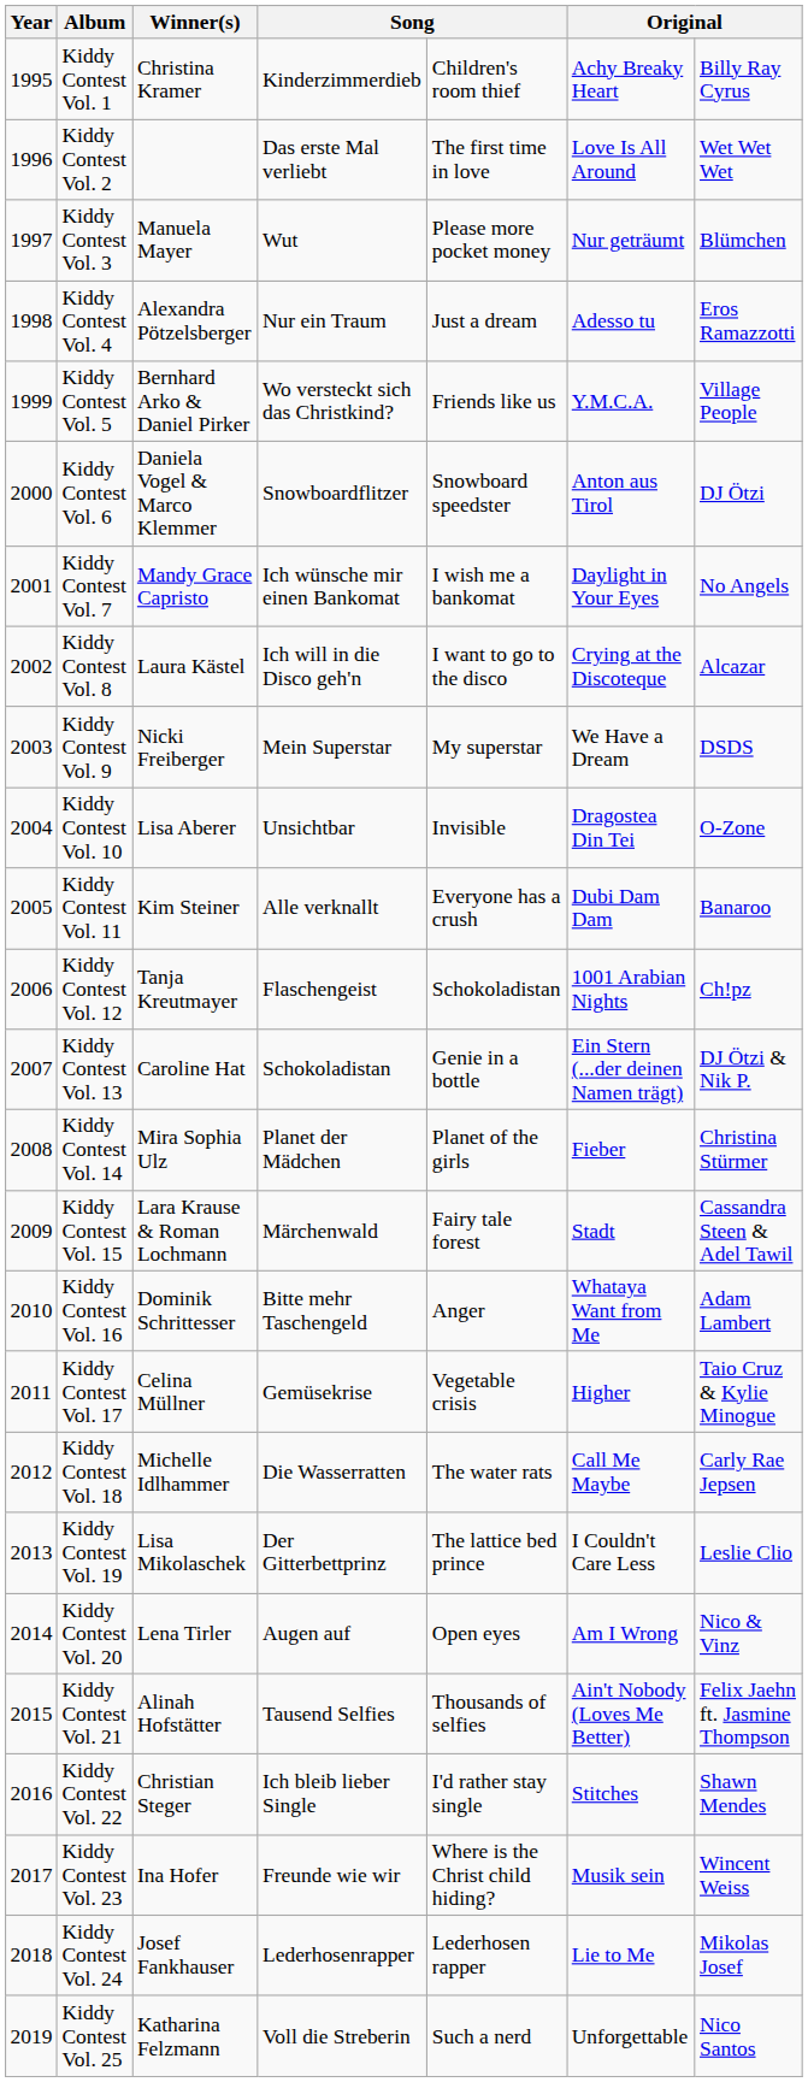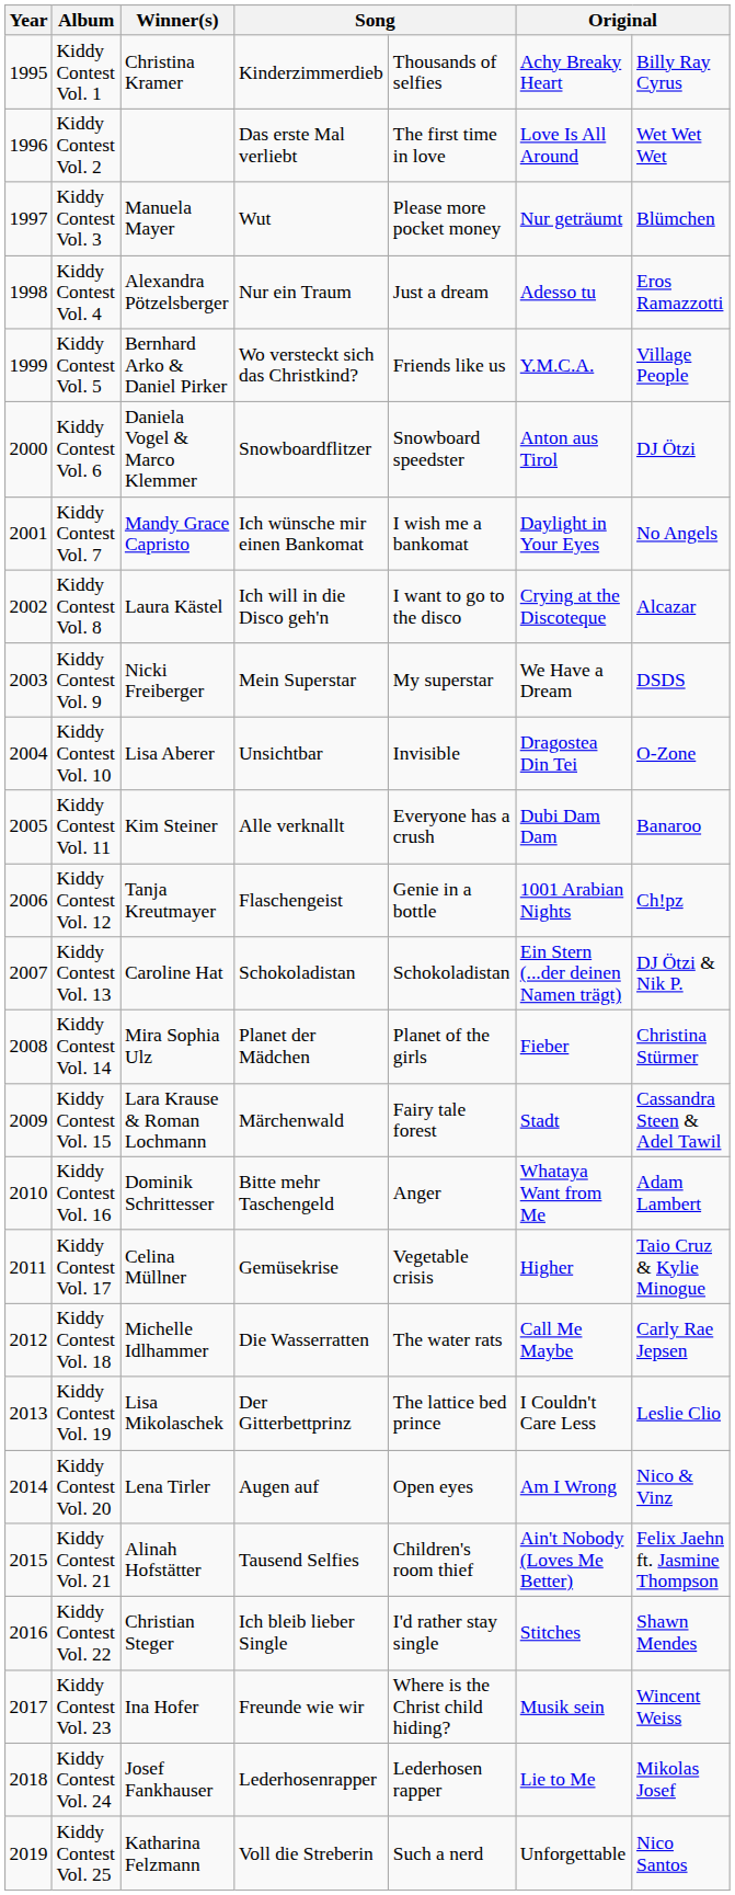Kiddy Contest Vol. 1 | column 5: Children's room thief -> Thousands of selfies
Kiddy Contest Vol. 12 | column 5: Schokoladistan -> Genie in a bottle
Kiddy Contest Vol. 13 | column 5: Genie in a bottle -> Schokoladistan
Kiddy Contest Vol. 21 | column 5: Thousands of selfies -> Children's room thief
